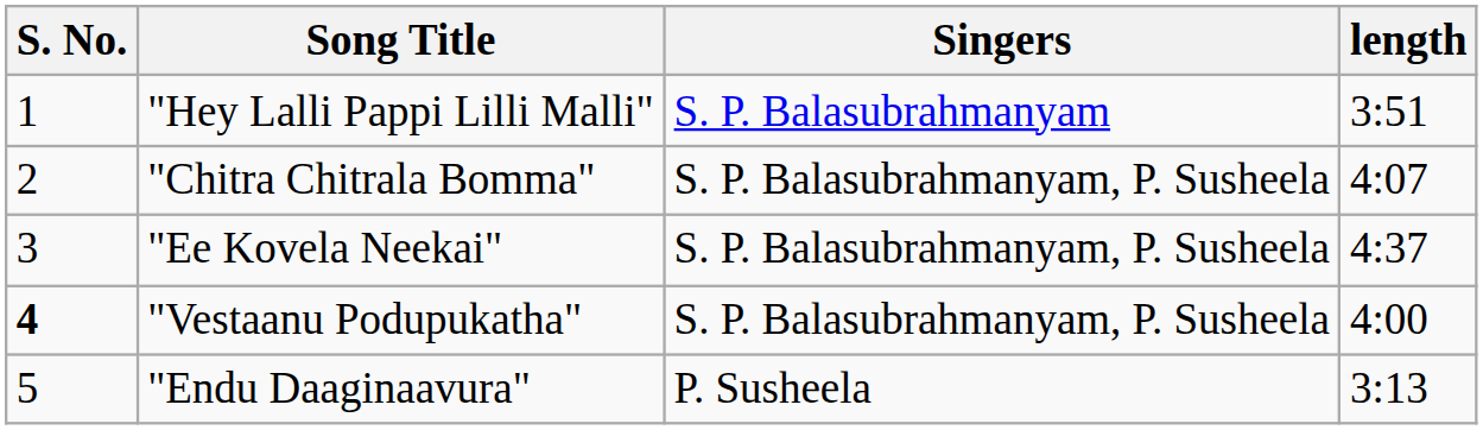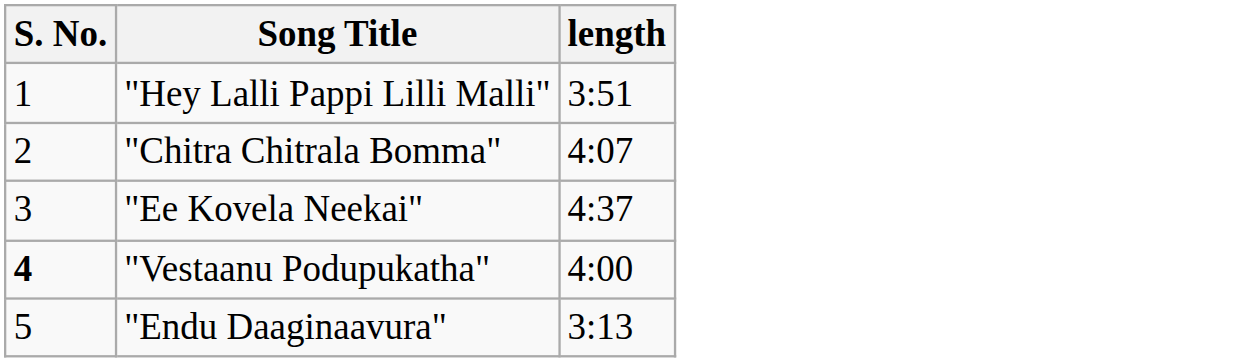- column: Singers | S. P. Balasubrahmanyam | S. P. Balasubrahmanyam, P. Susheela | S. P. Balasubrahmanyam, P. Susheela | S. P. Balasubrahmanyam, P. Susheela | P. Susheela
